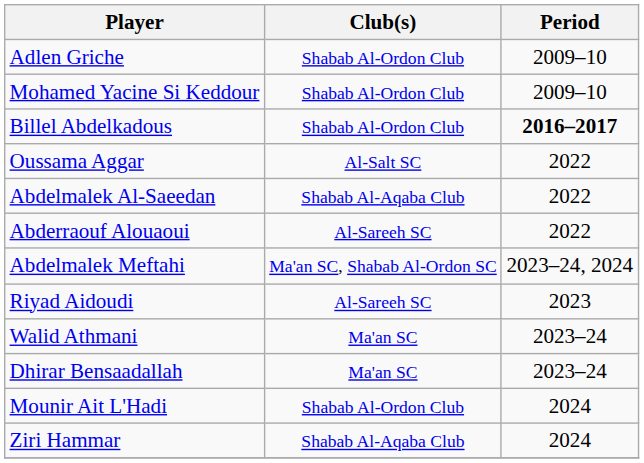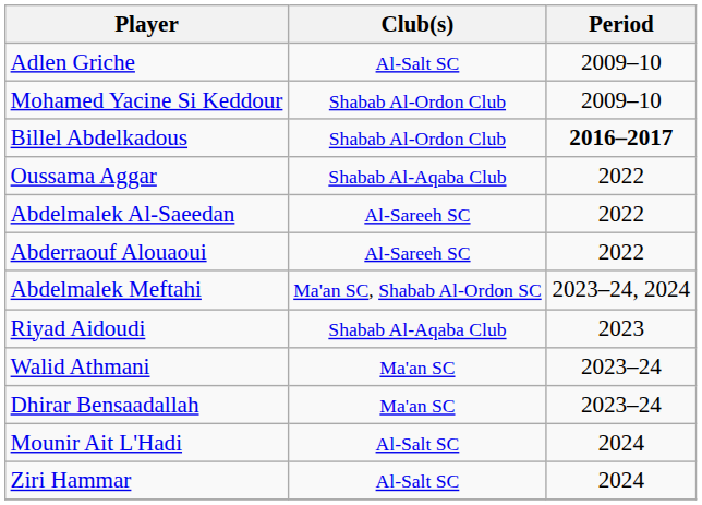Adlen Griche | Club(s): Shabab Al-Ordon Club -> Al-Salt SC
Oussama Aggar | Club(s): Al-Salt SC -> Shabab Al-Aqaba Club
Abdelmalek Al-Saeedan | Club(s): Shabab Al-Aqaba Club -> Al-Sareeh SC
Riyad Aidoudi | Club(s): Al-Sareeh SC -> Shabab Al-Aqaba Club
Mounir Ait L'Hadi | Club(s): Shabab Al-Ordon Club -> Al-Salt SC
Ziri Hammar | Club(s): Shabab Al-Aqaba Club -> Al-Salt SC
